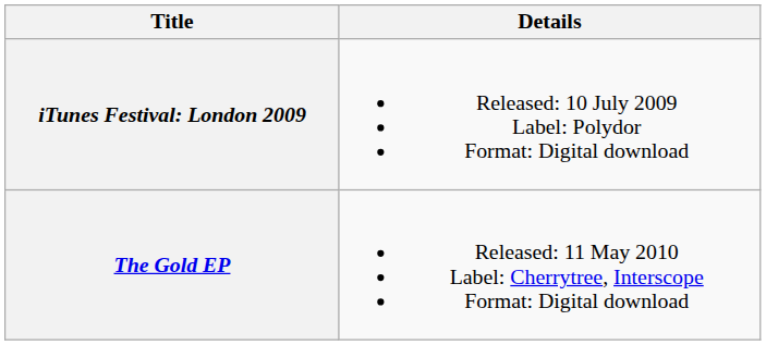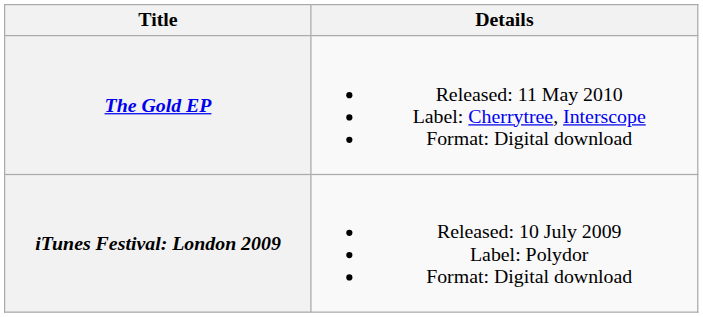rows swapped: iTunes Festival: London 2009 <-> The Gold EP
